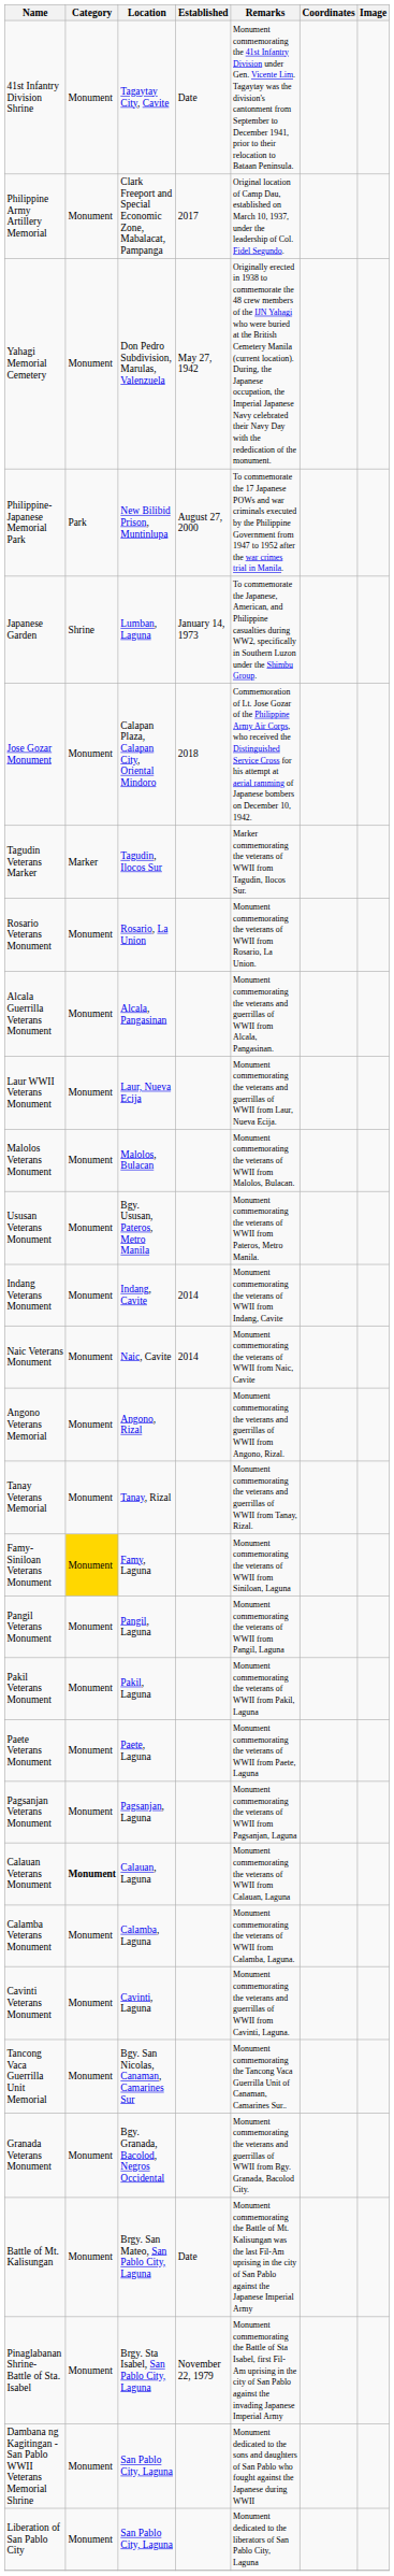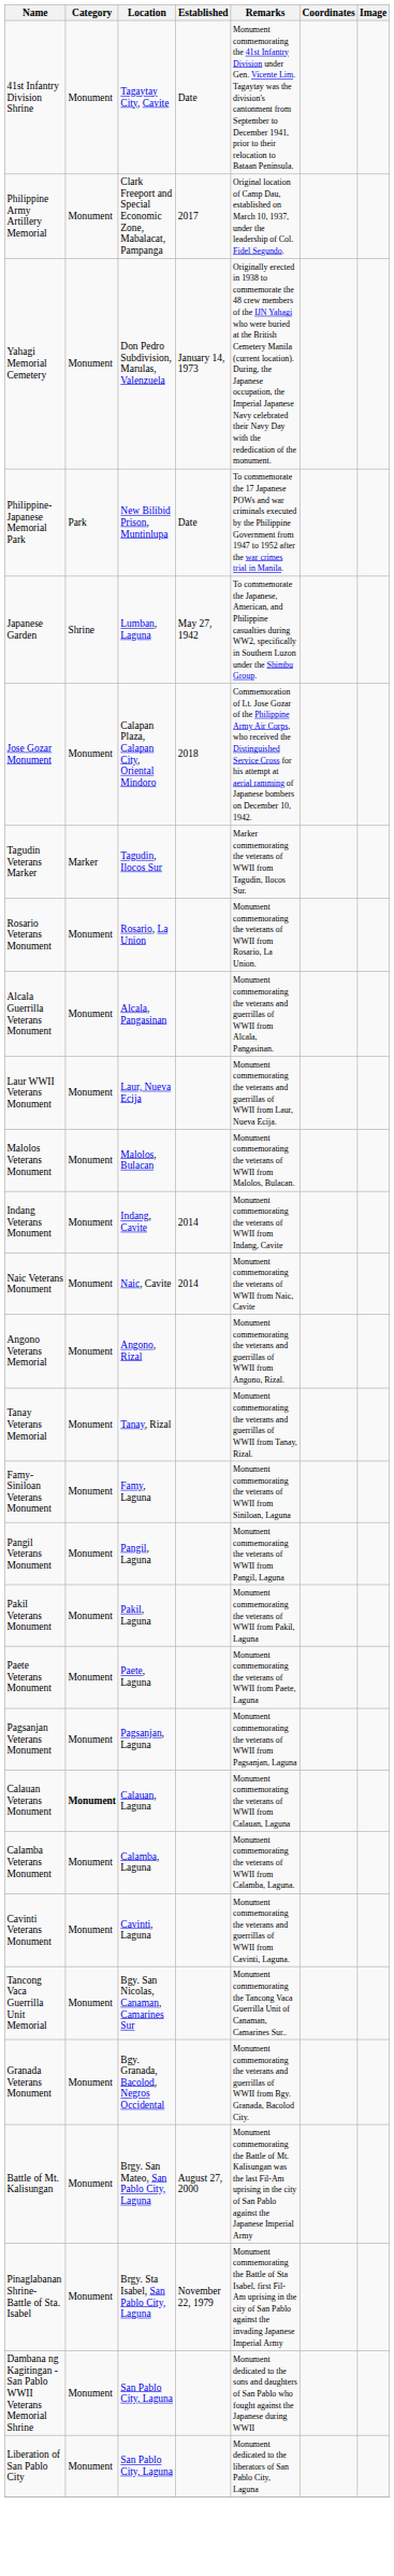Yahagi Memorial Cemetery | Established: May 27, 1942 -> January 14, 1973
Philippine-Japanese Memorial Park | Established: August 27, 2000 -> Date
Japanese Garden | Established: January 14, 1973 -> May 27, 1942
- row: Ususan Veterans Monument | Monument | Bgy. Ususan, Pateros, Metro Manila | Monument commemorating the veterans of WWII from Pateros, Metro Manila.
Famy-Siniloan Veterans Monument | Category: gold background -> no background
Battle of Mt. Kalisungan | Established: Date -> August 27, 2000
